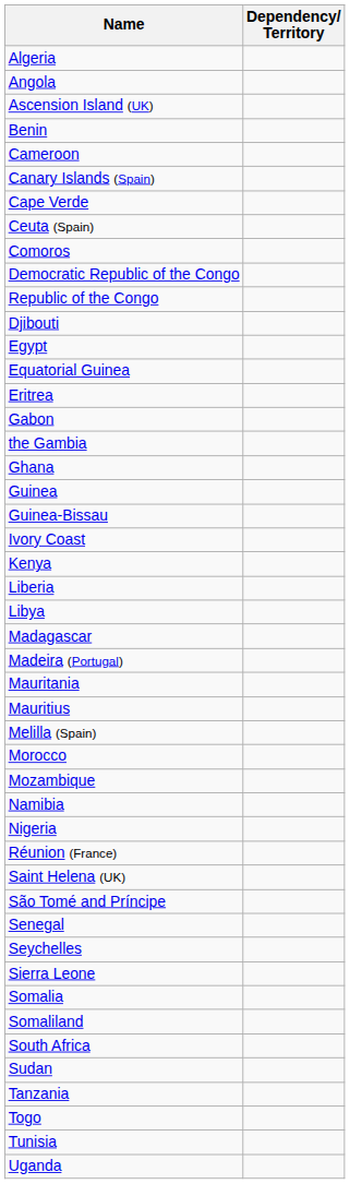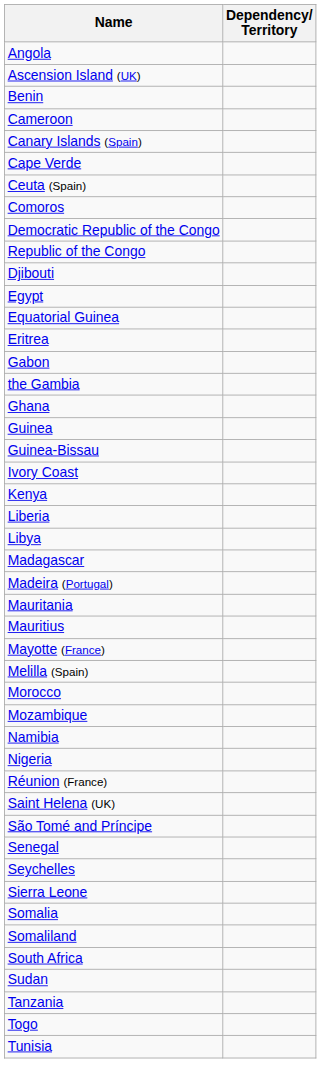- row: Algeria
+ row: Mayotte (France)
- row: Uganda
